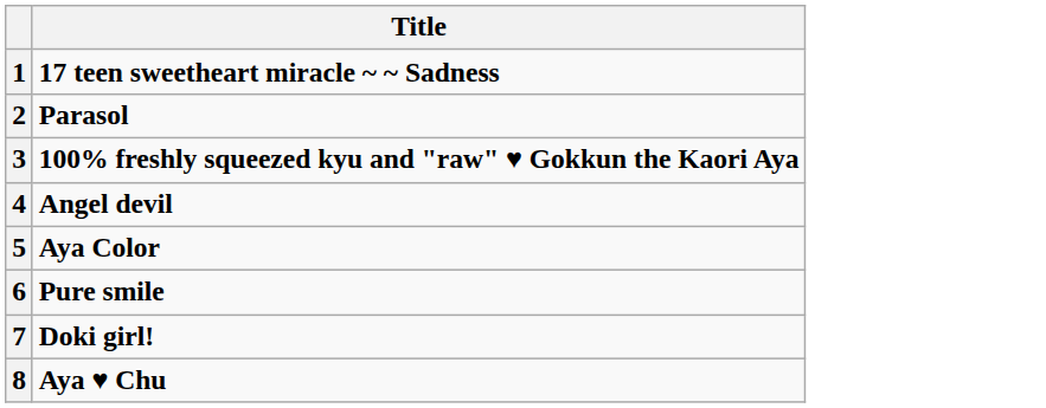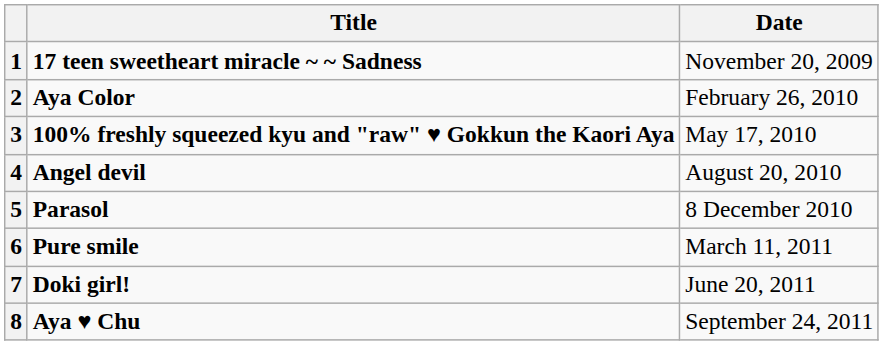+ column: Date | November 20, 2009 | February 26, 2010 | May 17, 2010 | August 20, 2010 | 8 December 2010 | March 11, 2011 | June 20, 2011 | September 24, 2011
2 | Title: Parasol -> Aya Color
5 | Title: Aya Color -> Parasol
